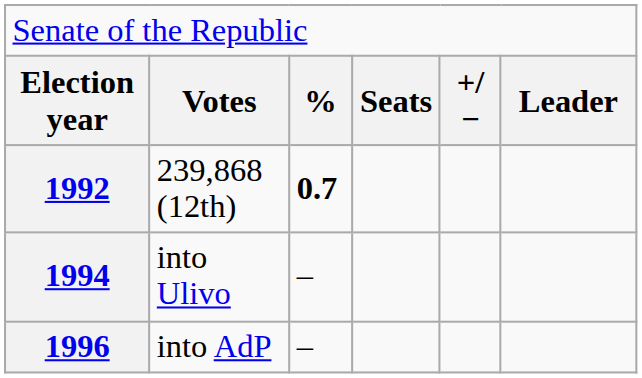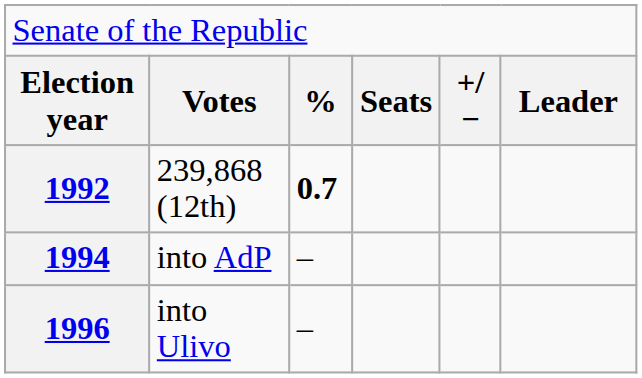1994 | column 2: into Ulivo -> into AdP
1996 | column 2: into AdP -> into Ulivo
